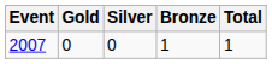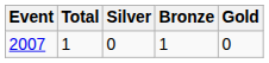columns swapped: Gold <-> Total
